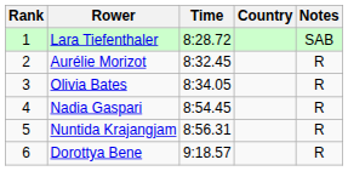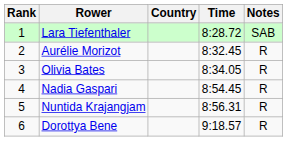columns swapped: Country <-> Time
